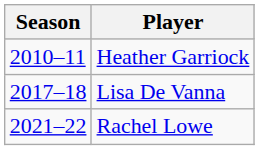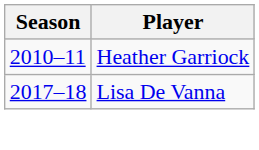- row: 2021–22 | Rachel Lowe
